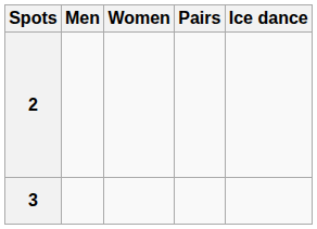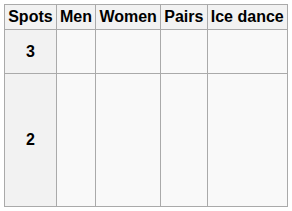rows swapped: 3 <-> 2
